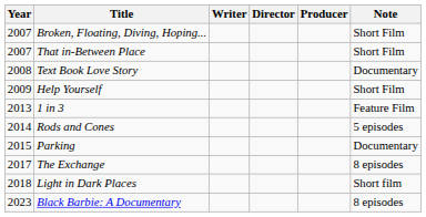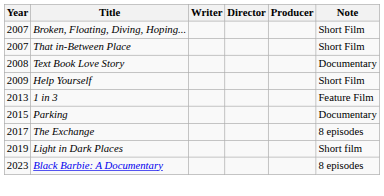- row: 2014 | Rods and Cones | 5 episodes
Light in Dark Places | Year: 2018 -> 2019
